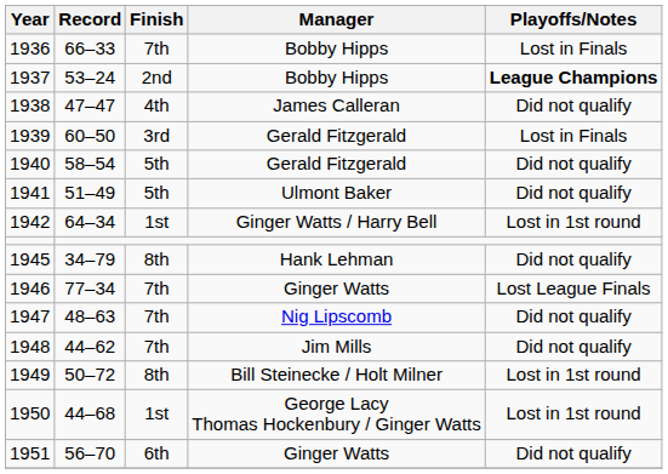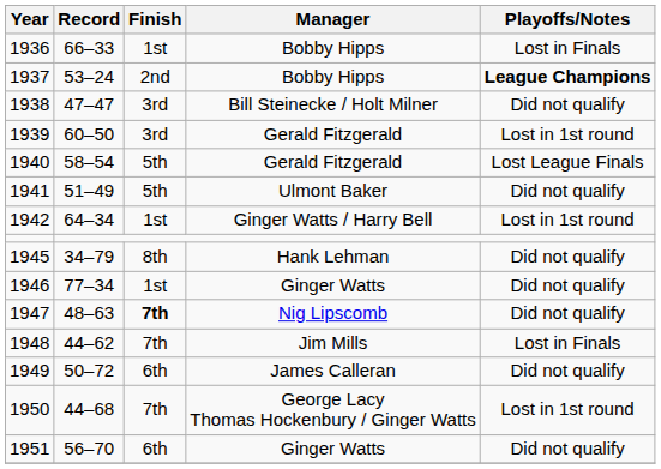1936 | Finish: 7th -> 1st
1938 | Finish: 4th -> 3rd
1938 | Manager: James Calleran -> Bill Steinecke / Holt Milner
1939 | Playoffs/Notes: Lost in Finals -> Lost in 1st round
1940 | Playoffs/Notes: Did not qualify -> Lost League Finals
1946 | Finish: 7th -> 1st
1946 | Playoffs/Notes: Lost League Finals -> Did not qualify
1947 | Finish: normal -> bold
1948 | Playoffs/Notes: Did not qualify -> Lost in Finals
1949 | Finish: 8th -> 6th
1949 | Manager: Bill Steinecke / Holt Milner -> James Calleran
1949 | Playoffs/Notes: Lost in 1st round -> Did not qualify
1950 | Finish: 1st -> 7th
